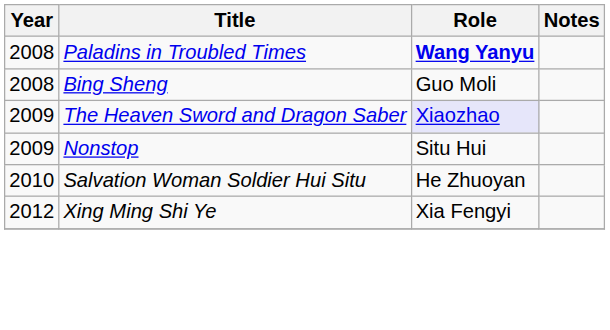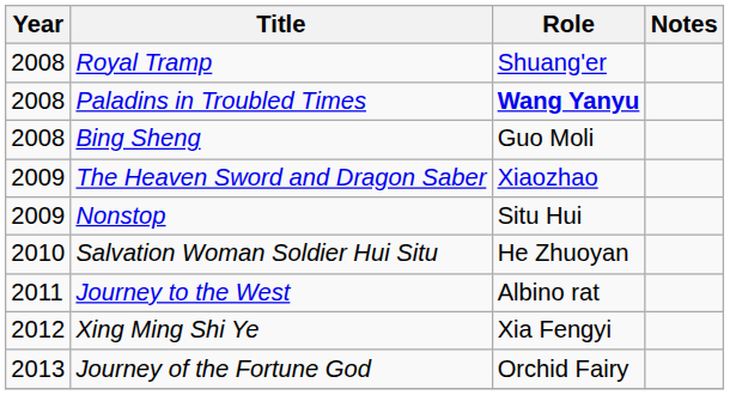+ row: 2008 | Royal Tramp | Shuang'er
The Heaven Sword and Dragon Saber | Role: lavender background -> no background
+ row: 2011 | Journey to the West | Albino rat
+ row: 2013 | Journey of the Fortune God | Orchid Fairy
